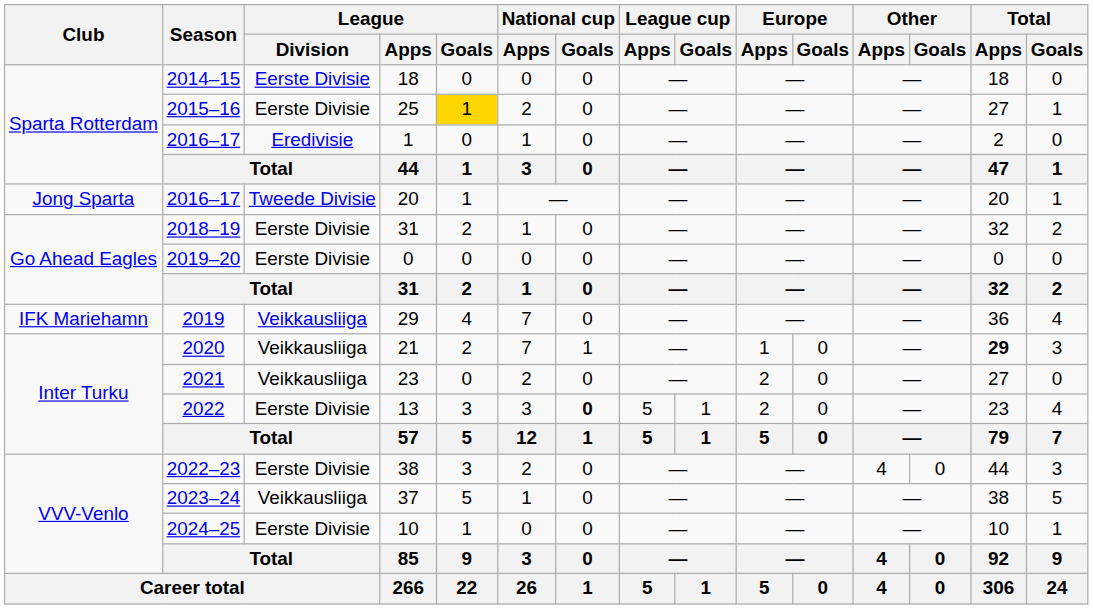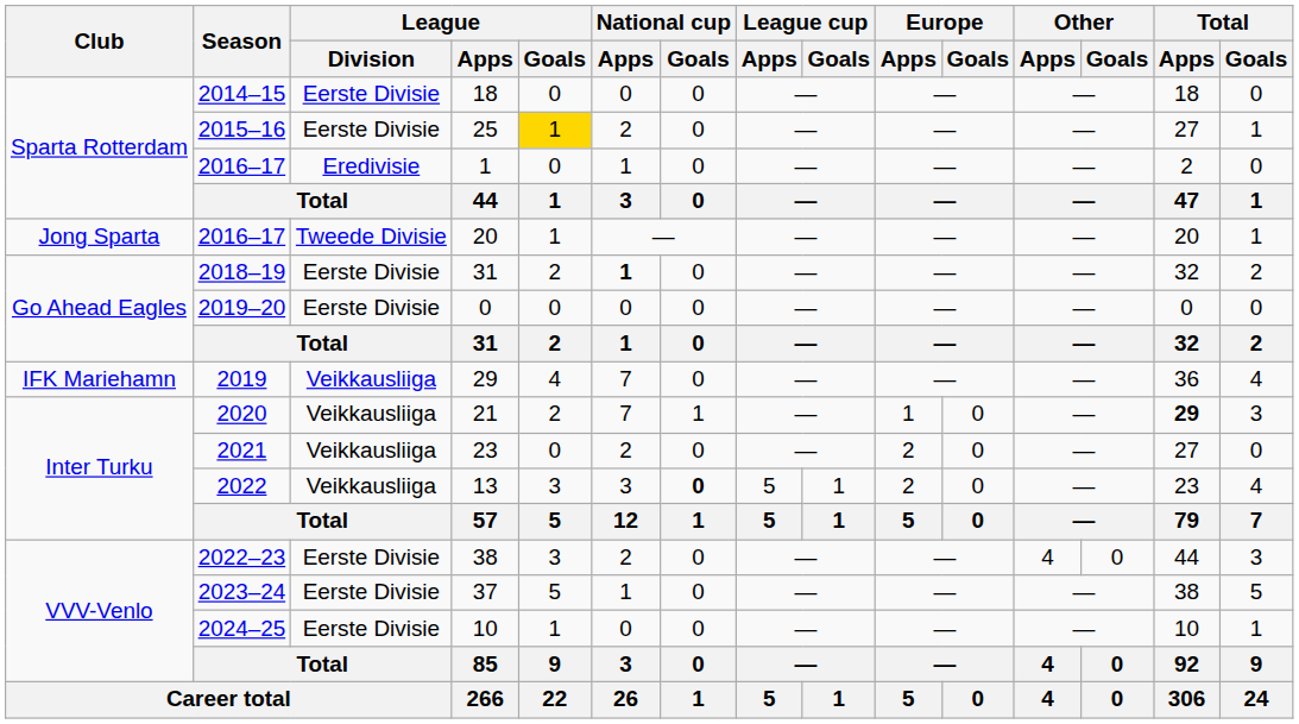2018–19 / 31 | National cup / Apps: normal -> bold
13 | League / Division: Eerste Divisie -> Veikkausliiga
37 | League / Division: Veikkausliiga -> Eerste Divisie
